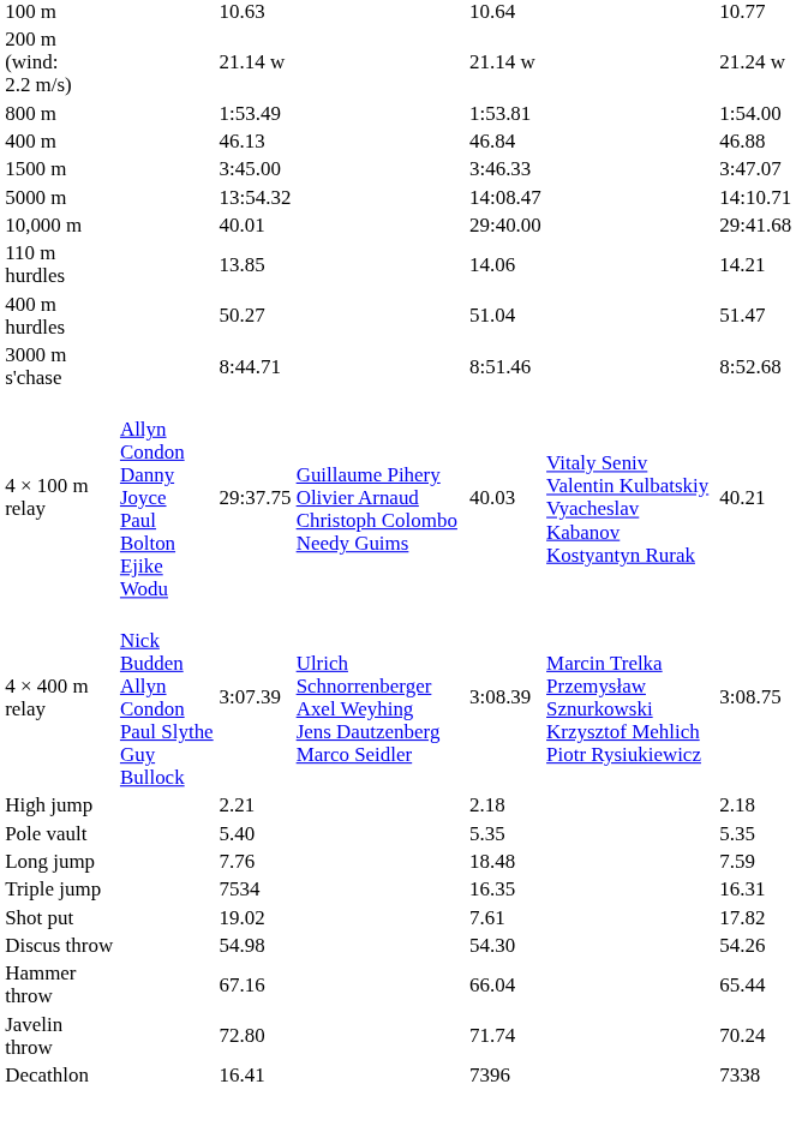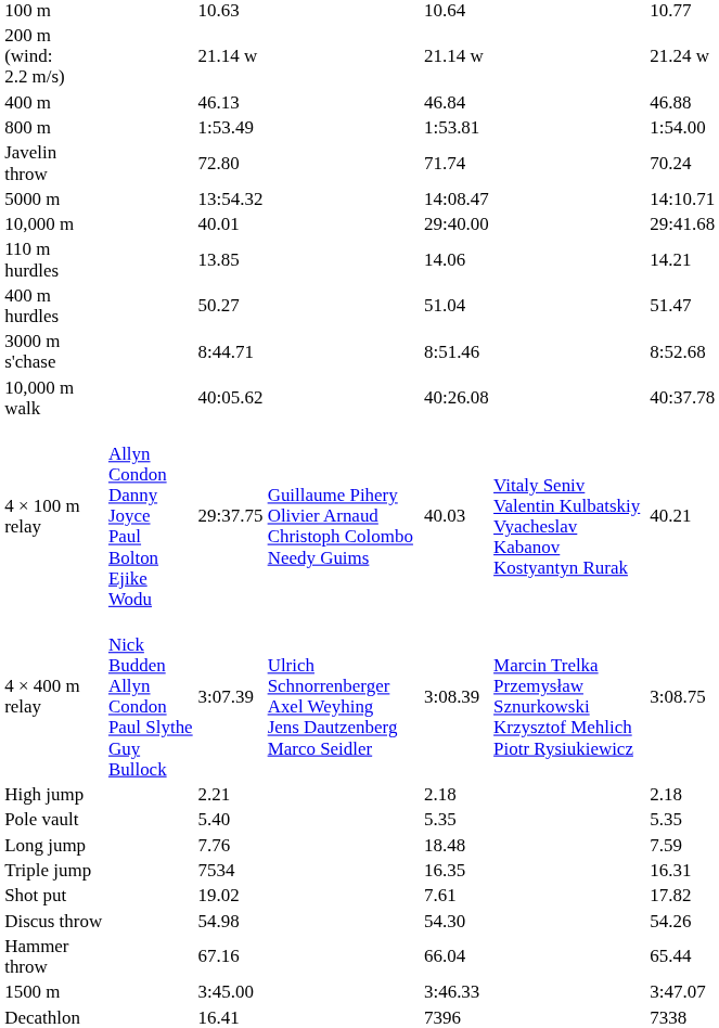rows swapped: 400 m <-> 800 m
rows swapped: 1500 m <-> Javelin throw
+ row: 10,000 m walk | 40:05.62 | 40:26.08 | 40:37.78
